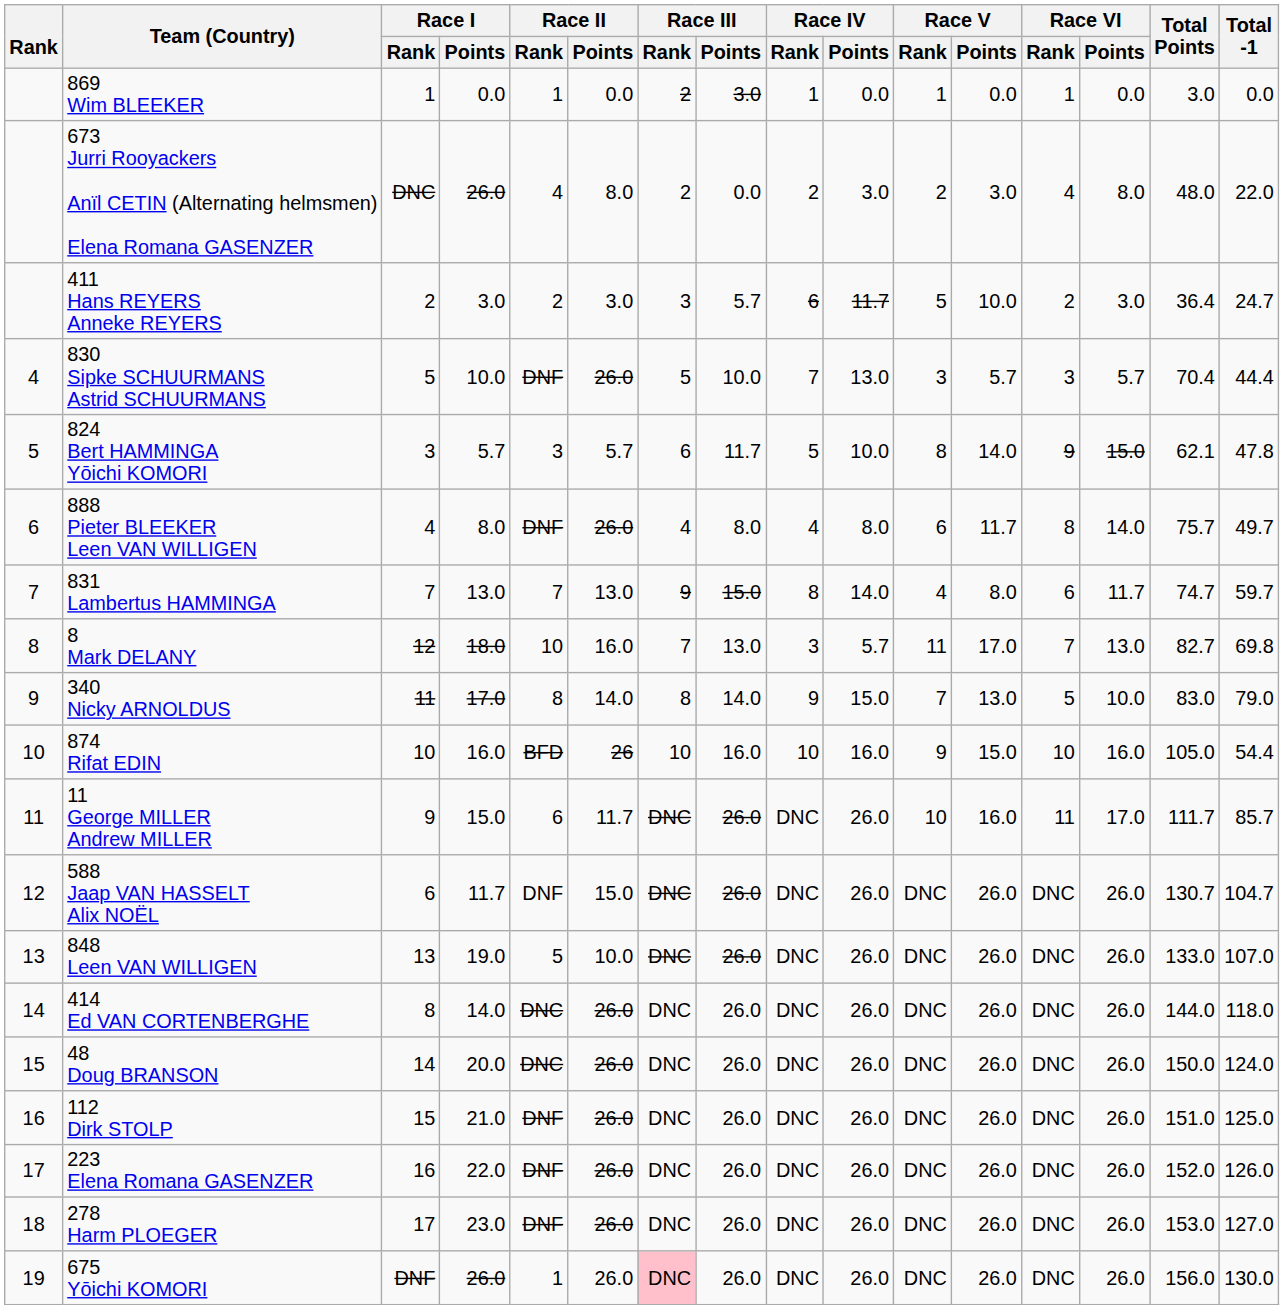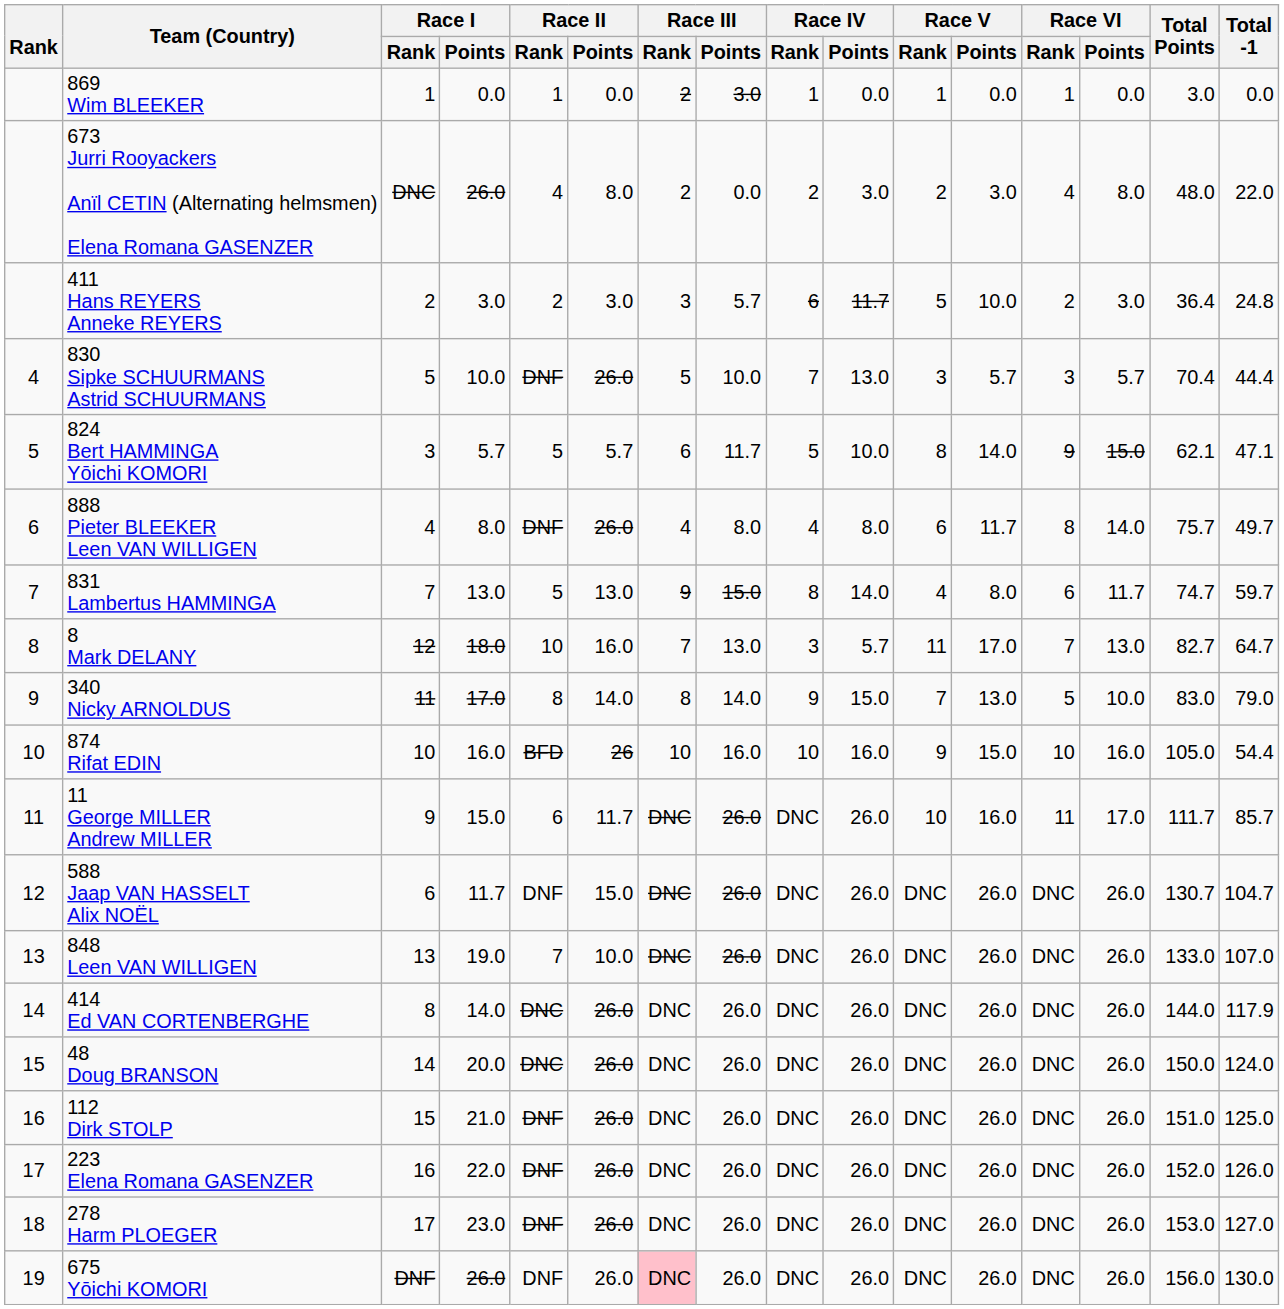411 Hans REYERS Anneke REYERS | Total -1: 24.7 -> 24.8
824 Bert HAMMINGA Yōichi KOMORI | Race II / Rank: 3 -> 5
824 Bert HAMMINGA Yōichi KOMORI | Total -1: 47.8 -> 47.1
831 Lambertus HAMMINGA | Race II / Rank: 7 -> 5
8 Mark DELANY | Total -1: 69.8 -> 64.7
848 Leen VAN WILLIGEN | Race II / Rank: 5 -> 7
414 Ed VAN CORTENBERGHE | Total -1: 118.0 -> 117.9
675 Yōichi KOMORI | Race II / Rank: 1 -> DNF
